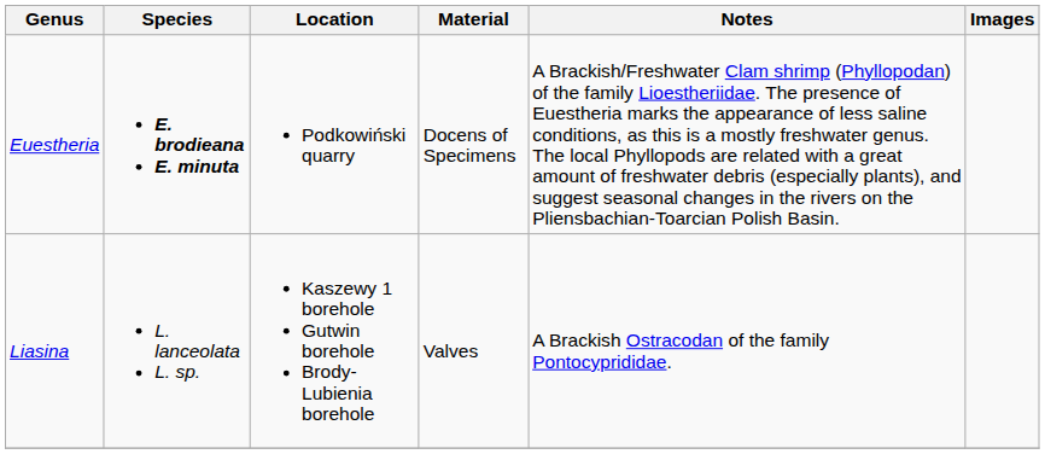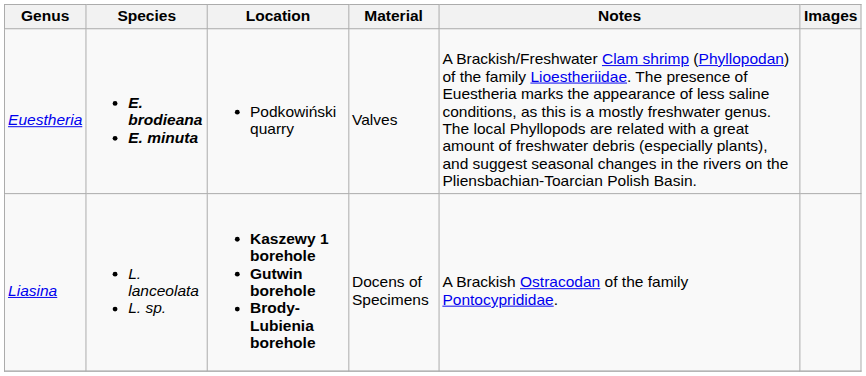Euestheria | Material: Docens of Specimens -> Valves
Liasina | Location: normal -> bold
Liasina | Material: Valves -> Docens of Specimens
